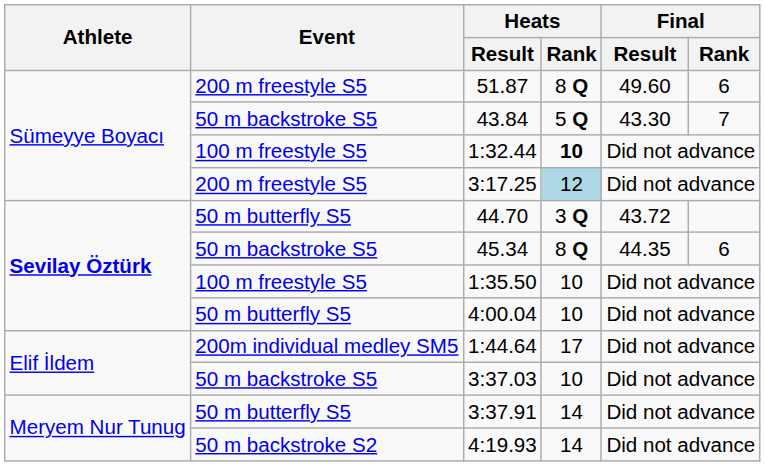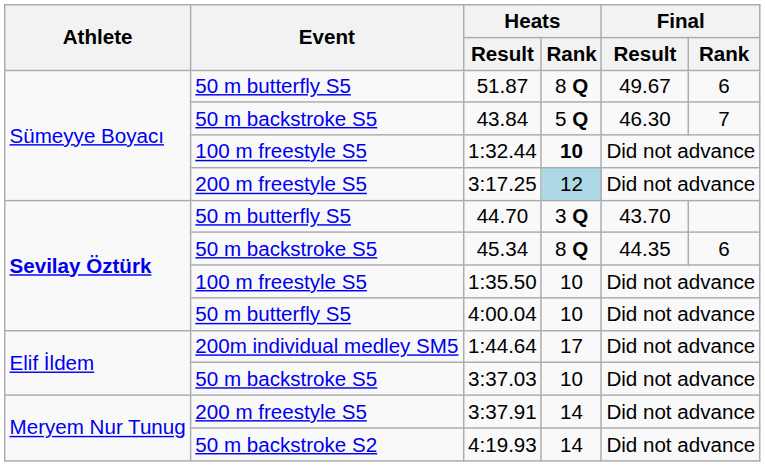51.87 | Event: 200 m freestyle S5 -> 50 m butterfly S5
51.87 | Final / Result: 49.60 -> 49.67
43.84 | Final / Result: 43.30 -> 46.30
44.70 | Final / Result: 43.72 -> 43.70
3:37.91 | Event: 50 m butterfly S5 -> 200 m freestyle S5
